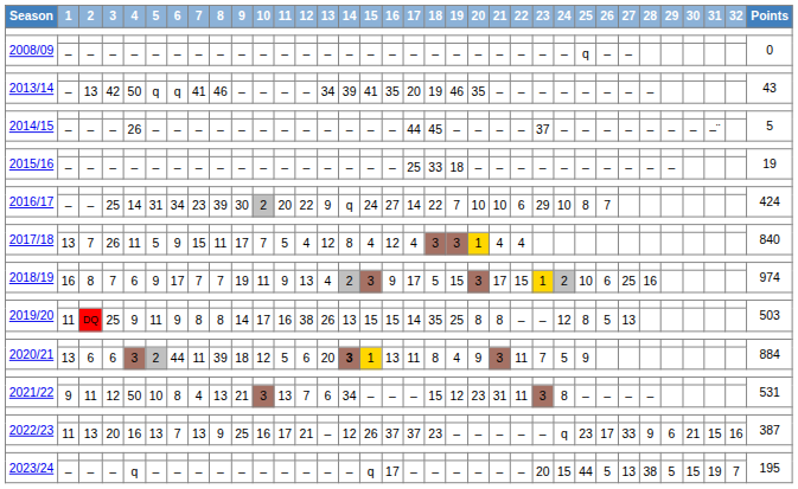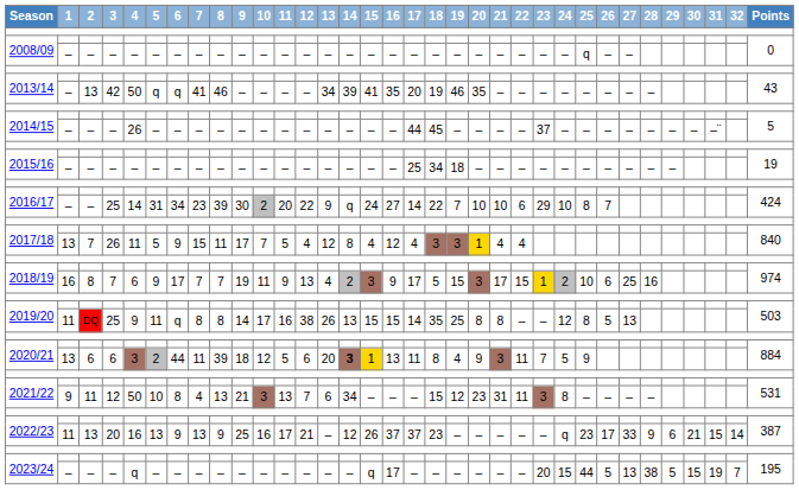2015/16 / – | 18: 33 -> 34
2019/20 / 25 | 6: 9 -> q
2022/23 / 20 | 6: 7 -> 9
2022/23 / 20 | 32: 16 -> 14
